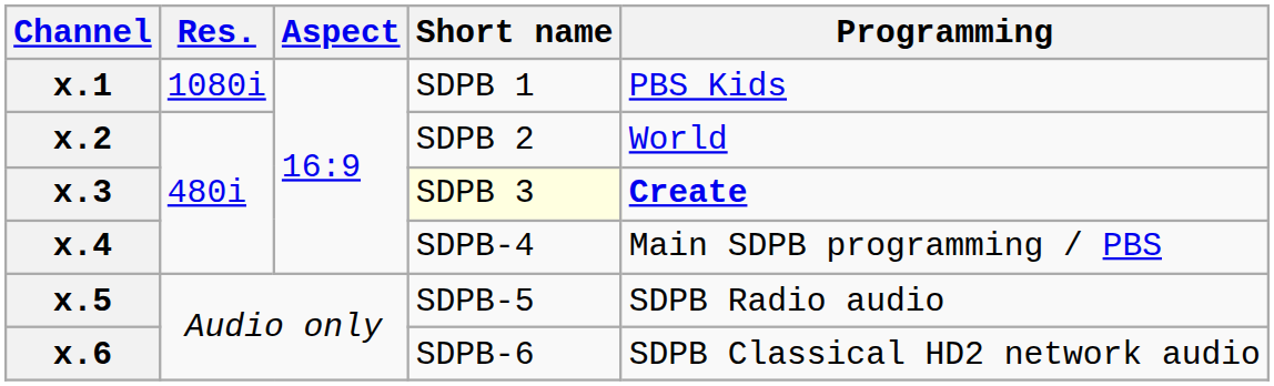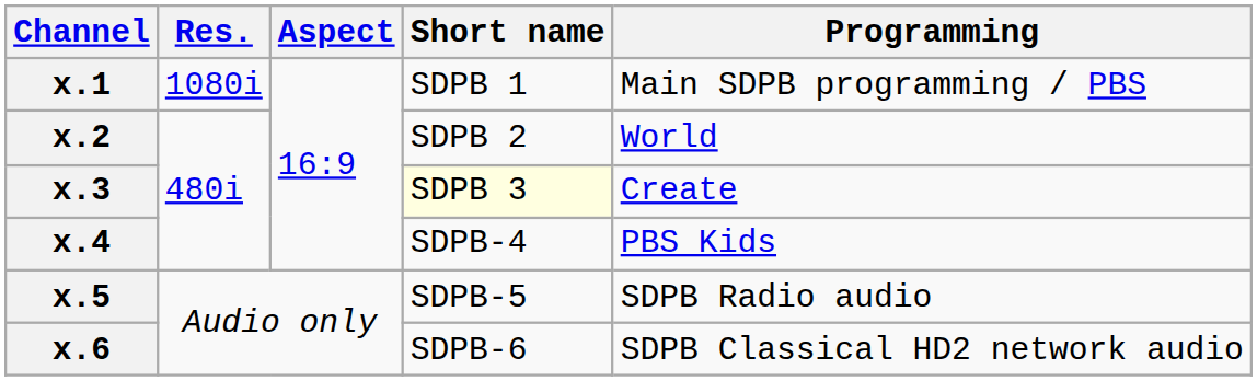x.1 | Programming: PBS Kids -> Main SDPB programming / PBS
x.3 | Programming: bold -> normal
x.4 | Programming: Main SDPB programming / PBS -> PBS Kids
